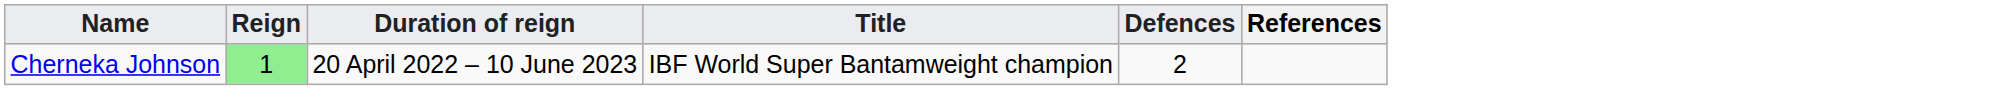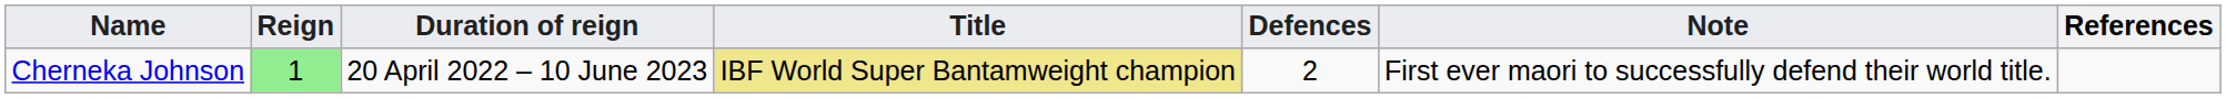+ column: Note | First ever maori to successfully defend their world title.
Cherneka Johnson | Title: no background -> khaki background
